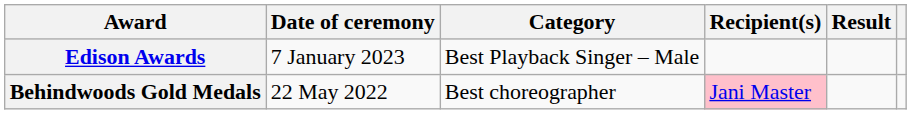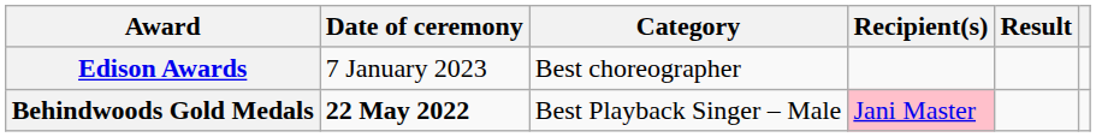Edison Awards | Category: Best Playback Singer – Male -> Best choreographer
Behindwoods Gold Medals | Date of ceremony: normal -> bold
Behindwoods Gold Medals | Category: Best choreographer -> Best Playback Singer – Male
